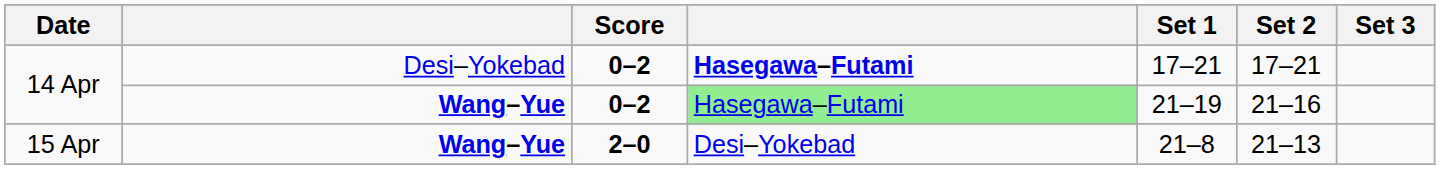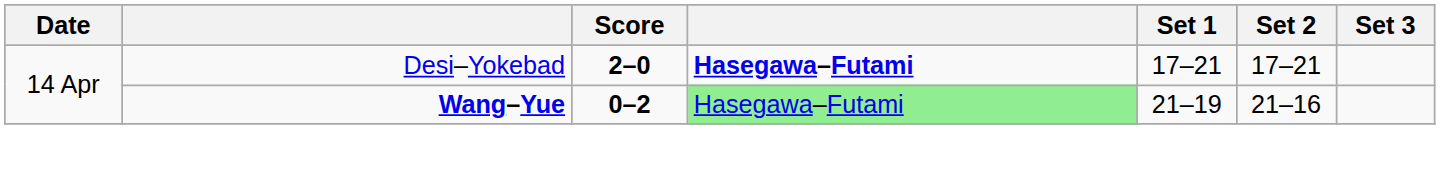14 Apr / Desi–Yokebad | Score: 0–2 -> 2–0
- row: 15 Apr | Wang–Yue | 2–0 | Desi–Yokebad | 21–8 | 21–13
